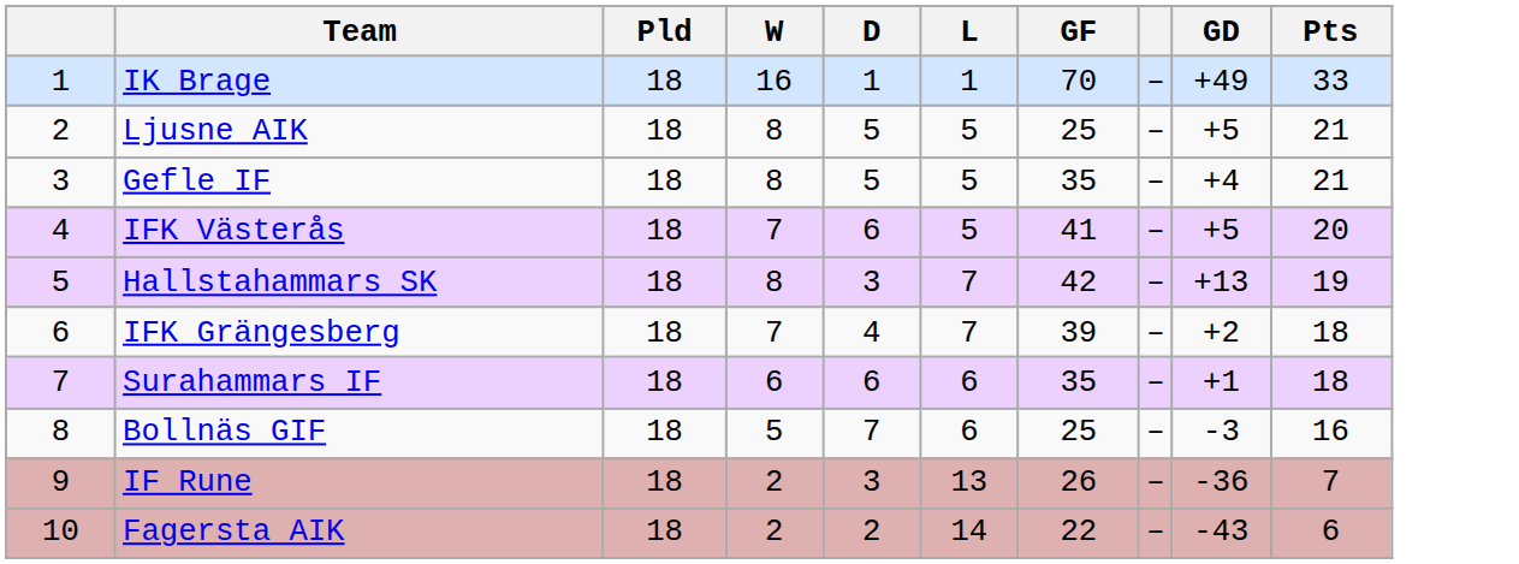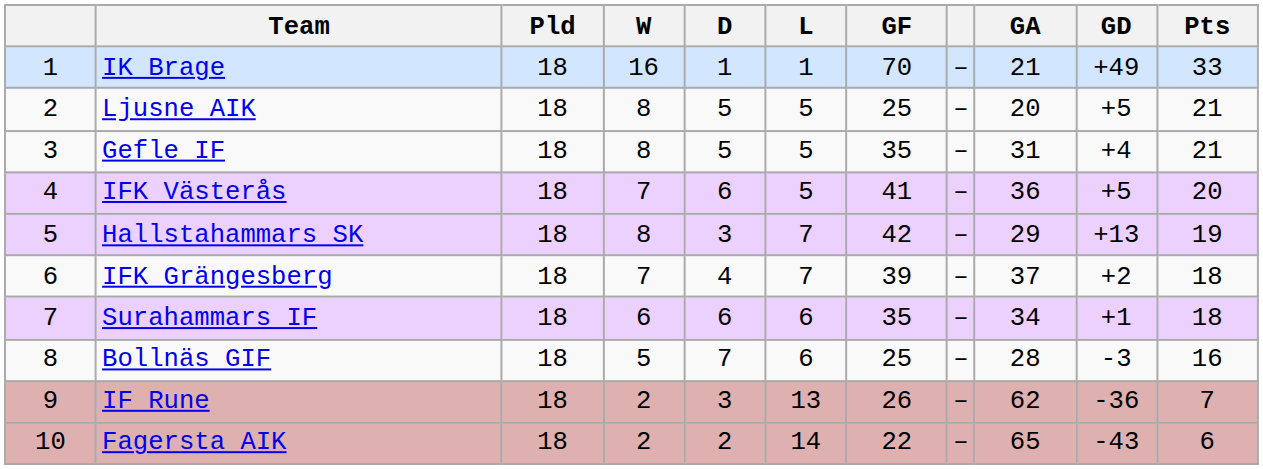+ column: GA | 21 | 20 | 31 | 36 | 29 | 37 | 34 | 28 | 62 | 65
